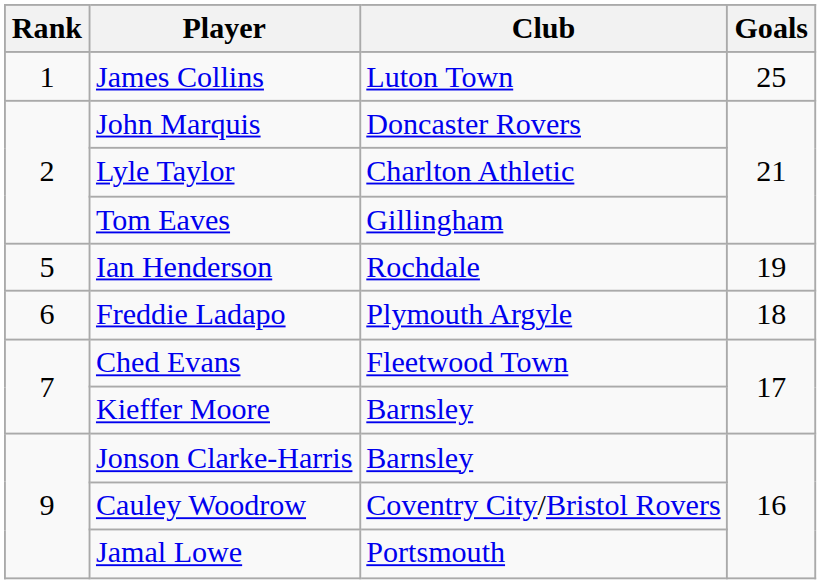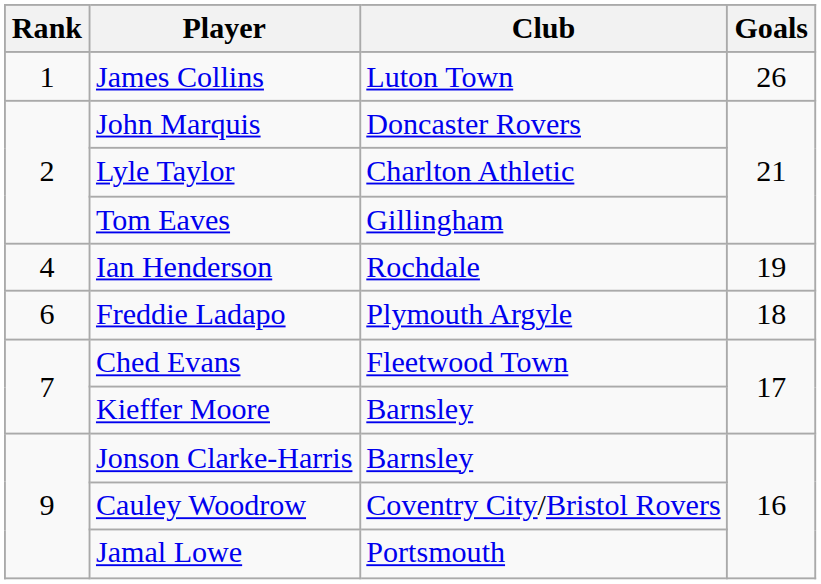James Collins | Goals: 25 -> 26
Ian Henderson | Rank: 5 -> 4
